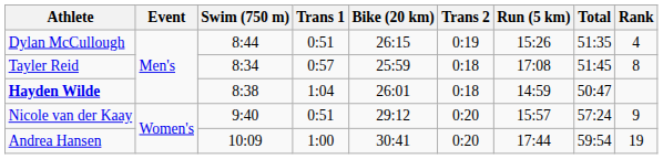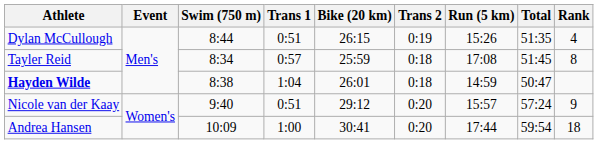Andrea Hansen | Rank: 19 -> 18
